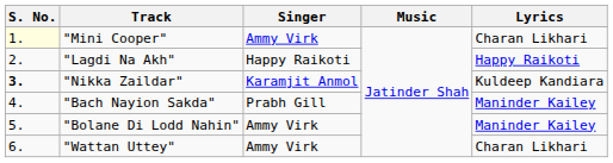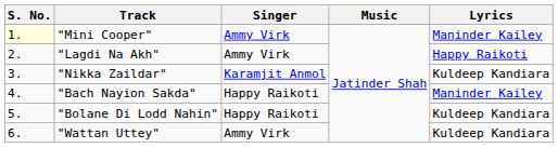"Mini Cooper" | Lyrics: Charan Likhari -> Maninder Kailey
"Lagdi Na Akh" | Singer: Happy Raikoti -> Ammy Virk
"Nikka Zaildar" | S. No.: bold -> normal
"Bach Nayion Sakda" | Singer: Prabh Gill -> Happy Raikoti
"Bolane Di Lodd Nahin" | Singer: Ammy Virk -> Happy Raikoti
"Bolane Di Lodd Nahin" | Lyrics: Maninder Kailey -> Kuldeep Kandiara
"Wattan Uttey" | Lyrics: Charan Likhari -> Kuldeep Kandiara
